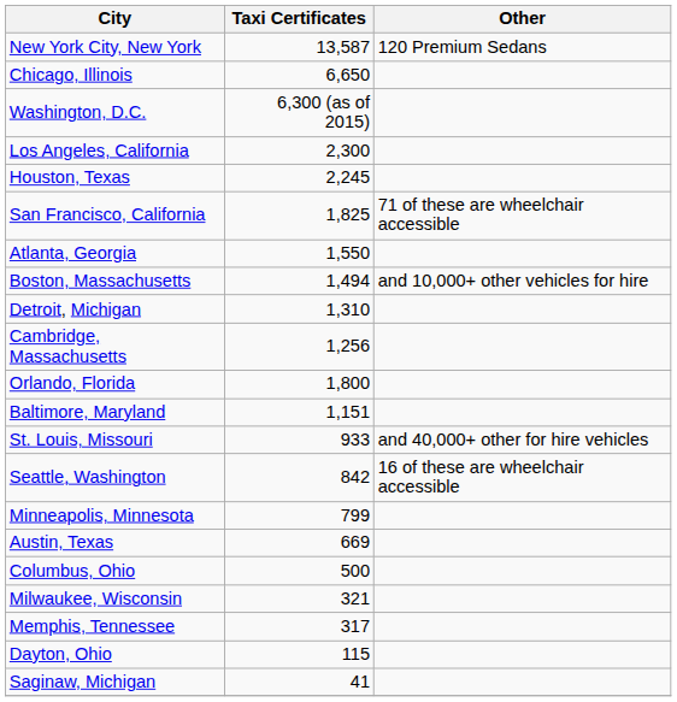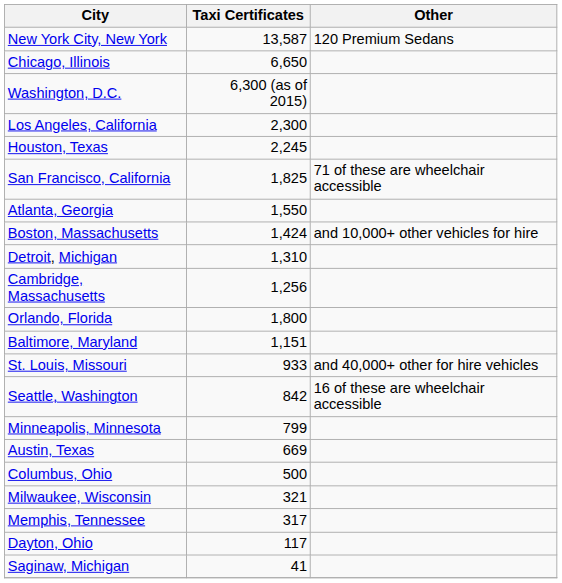Boston, Massachusetts | Taxi Certificates: 1,494 -> 1,424
Dayton, Ohio | Taxi Certificates: 115 -> 117
